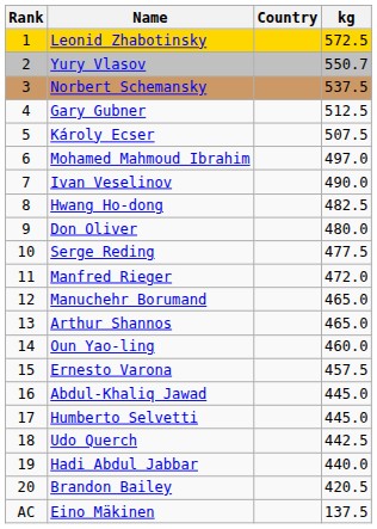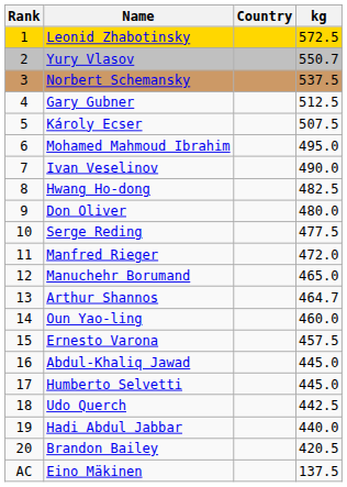Mohamed Mahmoud Ibrahim | kg: 497.0 -> 495.0
Arthur Shannos | kg: 465.0 -> 464.7
